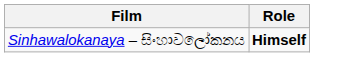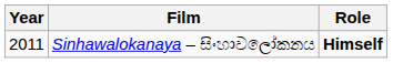+ column: Year | 2011
